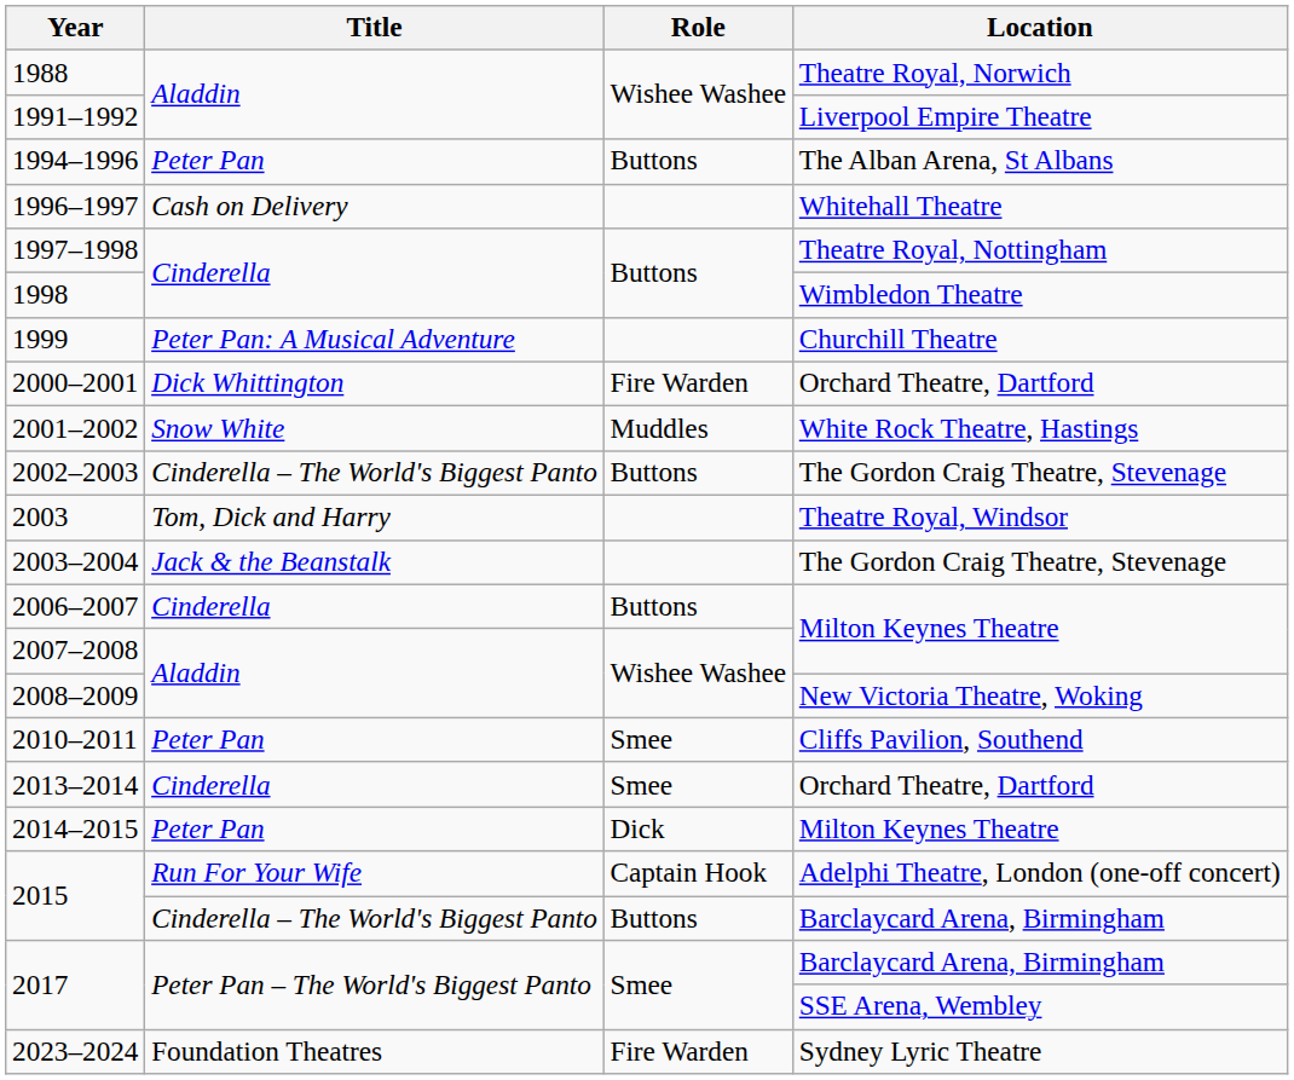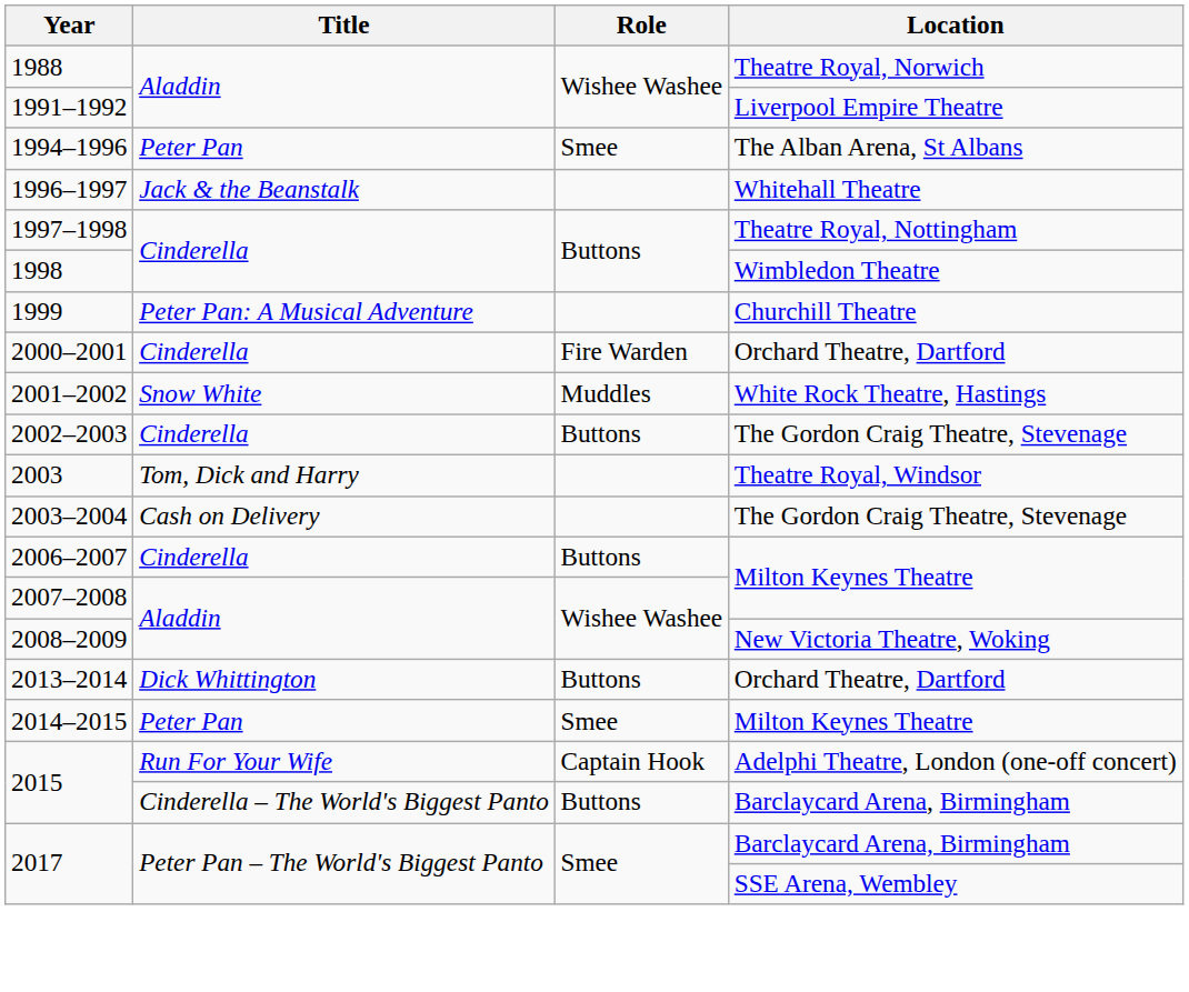1994–1996 | Role: Buttons -> Smee
1996–1997 | Title: Cash on Delivery -> Jack & the Beanstalk
2000–2001 | Title: Dick Whittington -> Cinderella
2002–2003 | Title: Cinderella – The World's Biggest Panto -> Cinderella
2003–2004 | Title: Jack & the Beanstalk -> Cash on Delivery
- row: 2010–2011 | Peter Pan | Smee | Cliffs Pavilion, Southend
2013–2014 | Title: Cinderella -> Dick Whittington
2013–2014 | Role: Smee -> Buttons
2014–2015 | Role: Dick -> Smee
- row: 2023–2024 | Foundation Theatres | Fire Warden | Sydney Lyric Theatre
